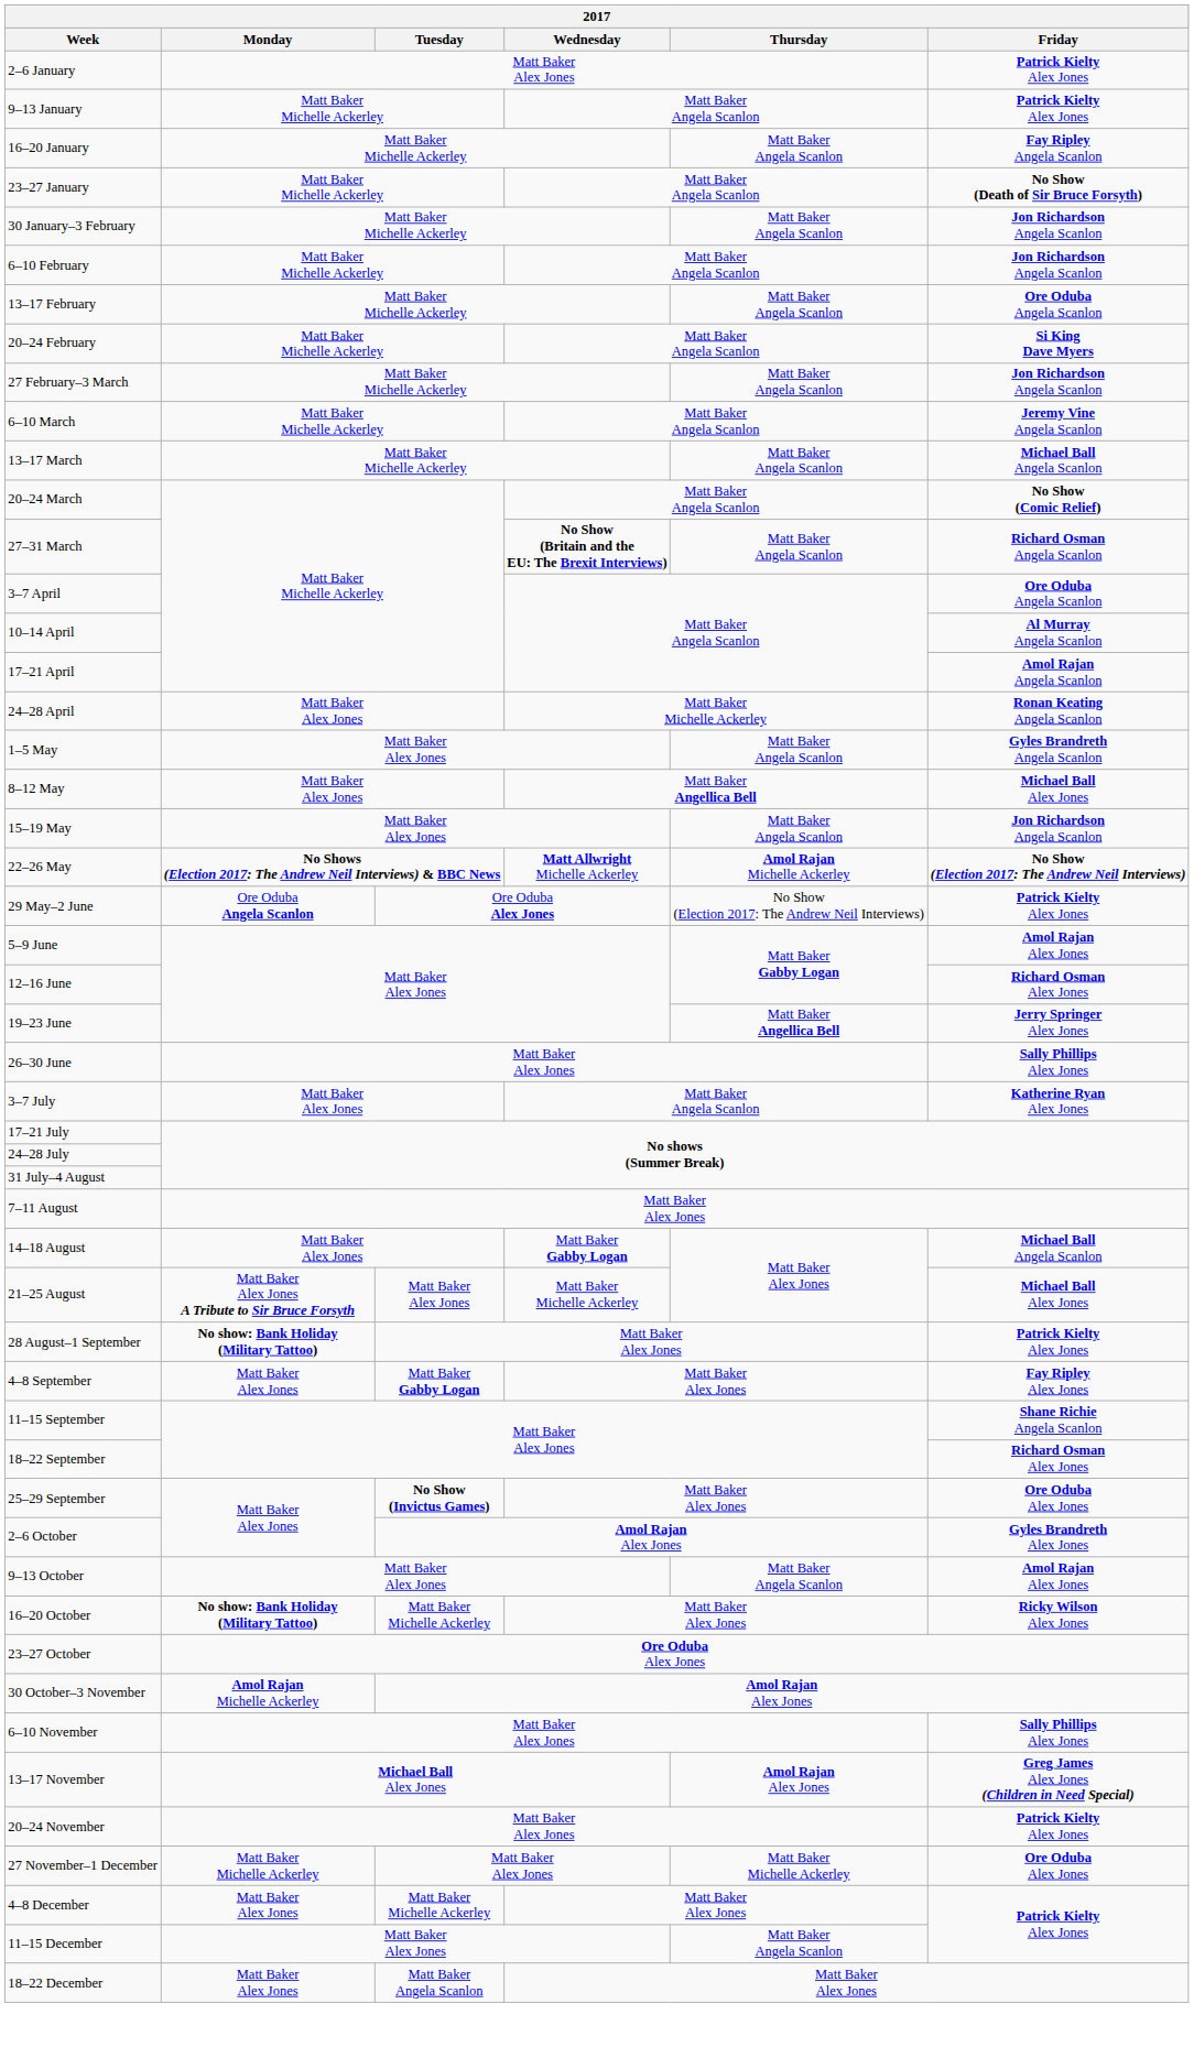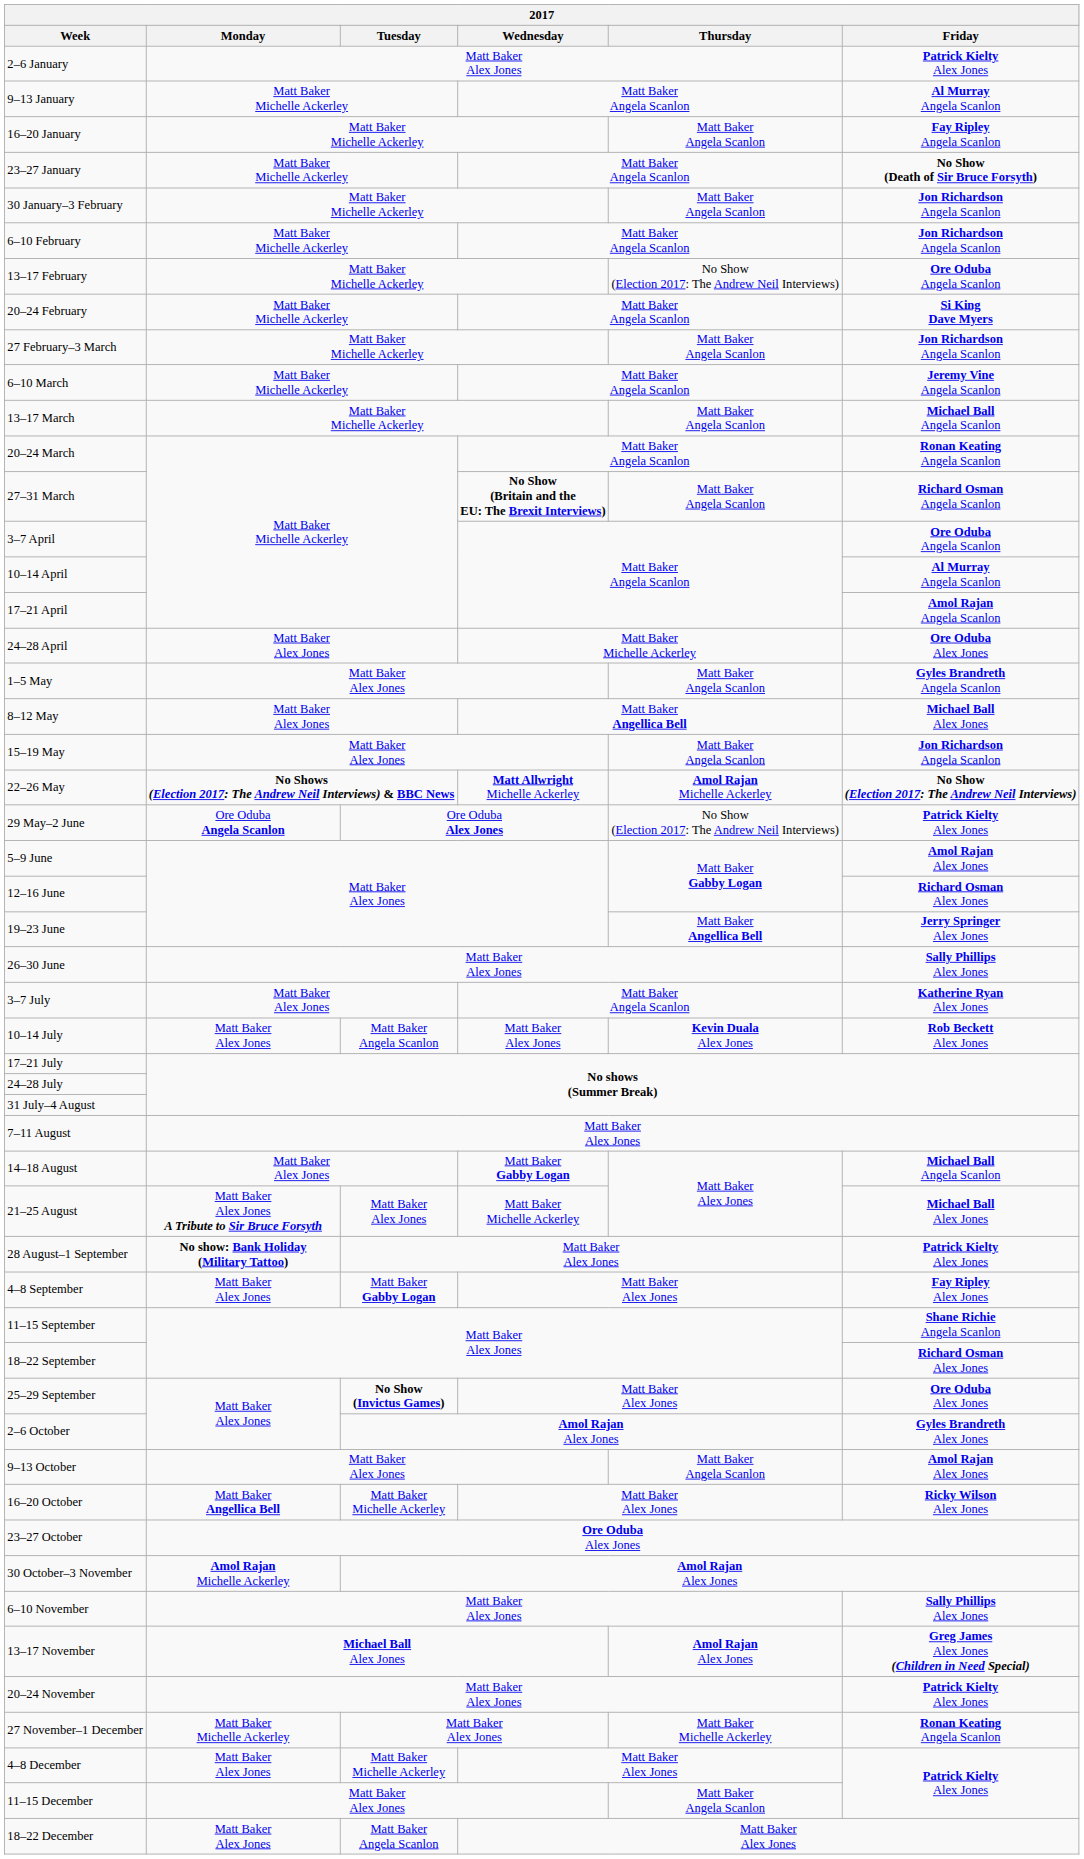9–13 January | Friday: Patrick Kielty Alex Jones -> Al Murray Angela Scanlon
13–17 February | Thursday: Matt Baker Angela Scanlon -> No Show (Election 2017: The Andrew Neil Interviews)
20–24 March | Friday: No Show (Comic Relief) -> Ronan Keating Angela Scanlon
24–28 April | Friday: Ronan Keating Angela Scanlon -> Ore Oduba Alex Jones
+ row: 10–14 July | Matt Baker Alex Jones | Matt Baker Angela Scanlon | Matt Baker Alex Jones | Kevin Duala Alex Jones | Rob Beckett Alex Jones
16–20 October | Monday: No show: Bank Holiday (Military Tattoo) -> Matt Baker Angellica Bell
27 November–1 December | Friday: Ore Oduba Alex Jones -> Ronan Keating Angela Scanlon
